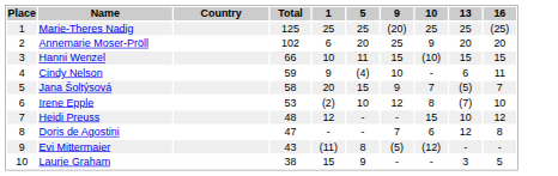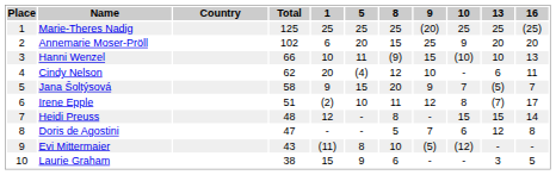+ column: 8 | 25 | 15 | (9) | 12 | 20 | 11 | 8 | 5 | 10 | 6
Hanni Wenzel | 13: 15 -> 10
Hanni Wenzel | 16: 15 -> 13
Cindy Nelson | Total: 59 -> 62
Cindy Nelson | 1: 9 -> 20
Jana Šoltýsová | 1: 20 -> 9
Irene Epple | Total: 53 -> 51
Irene Epple | 16: 10 -> 17
Heidi Preuss | 13: 10 -> 15
Heidi Preuss | 16: 12 -> 14
